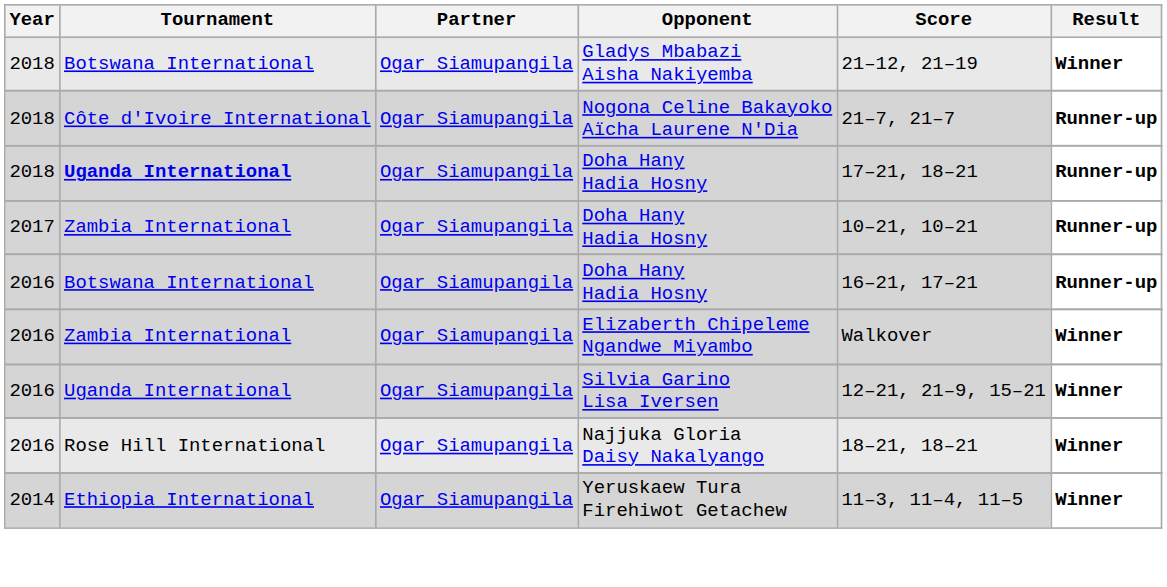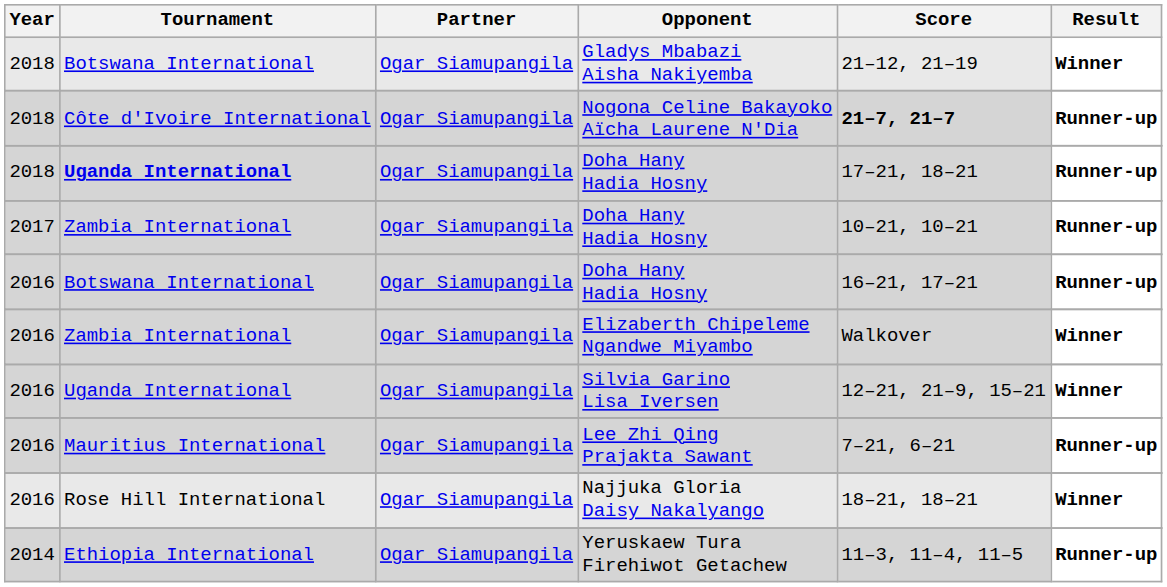Nogona Celine Bakayoko Aïcha Laurene N'Dia | Score: normal -> bold
+ row: 2016 | Mauritius International | Ogar Siamupangila | Lee Zhi Qing Prajakta Sawant | 7–21, 6–21 | Runner-up
Yeruskaew Tura Firehiwot Getachew | Result: Winner -> Runner-up
